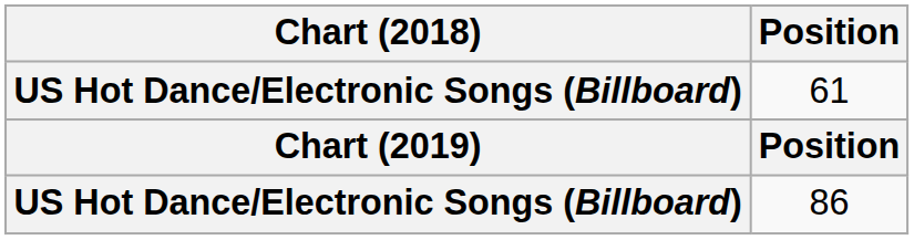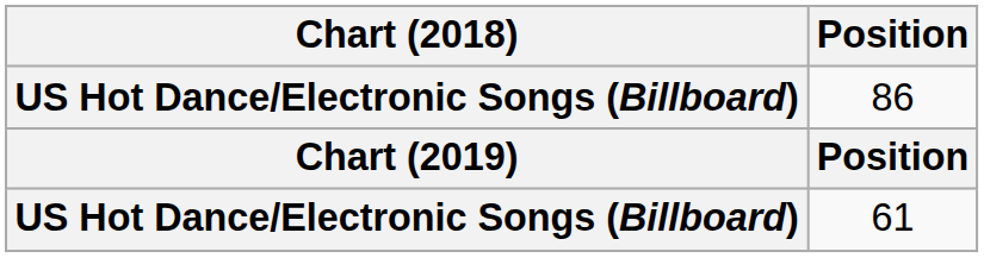rows swapped: 86 <-> 61
